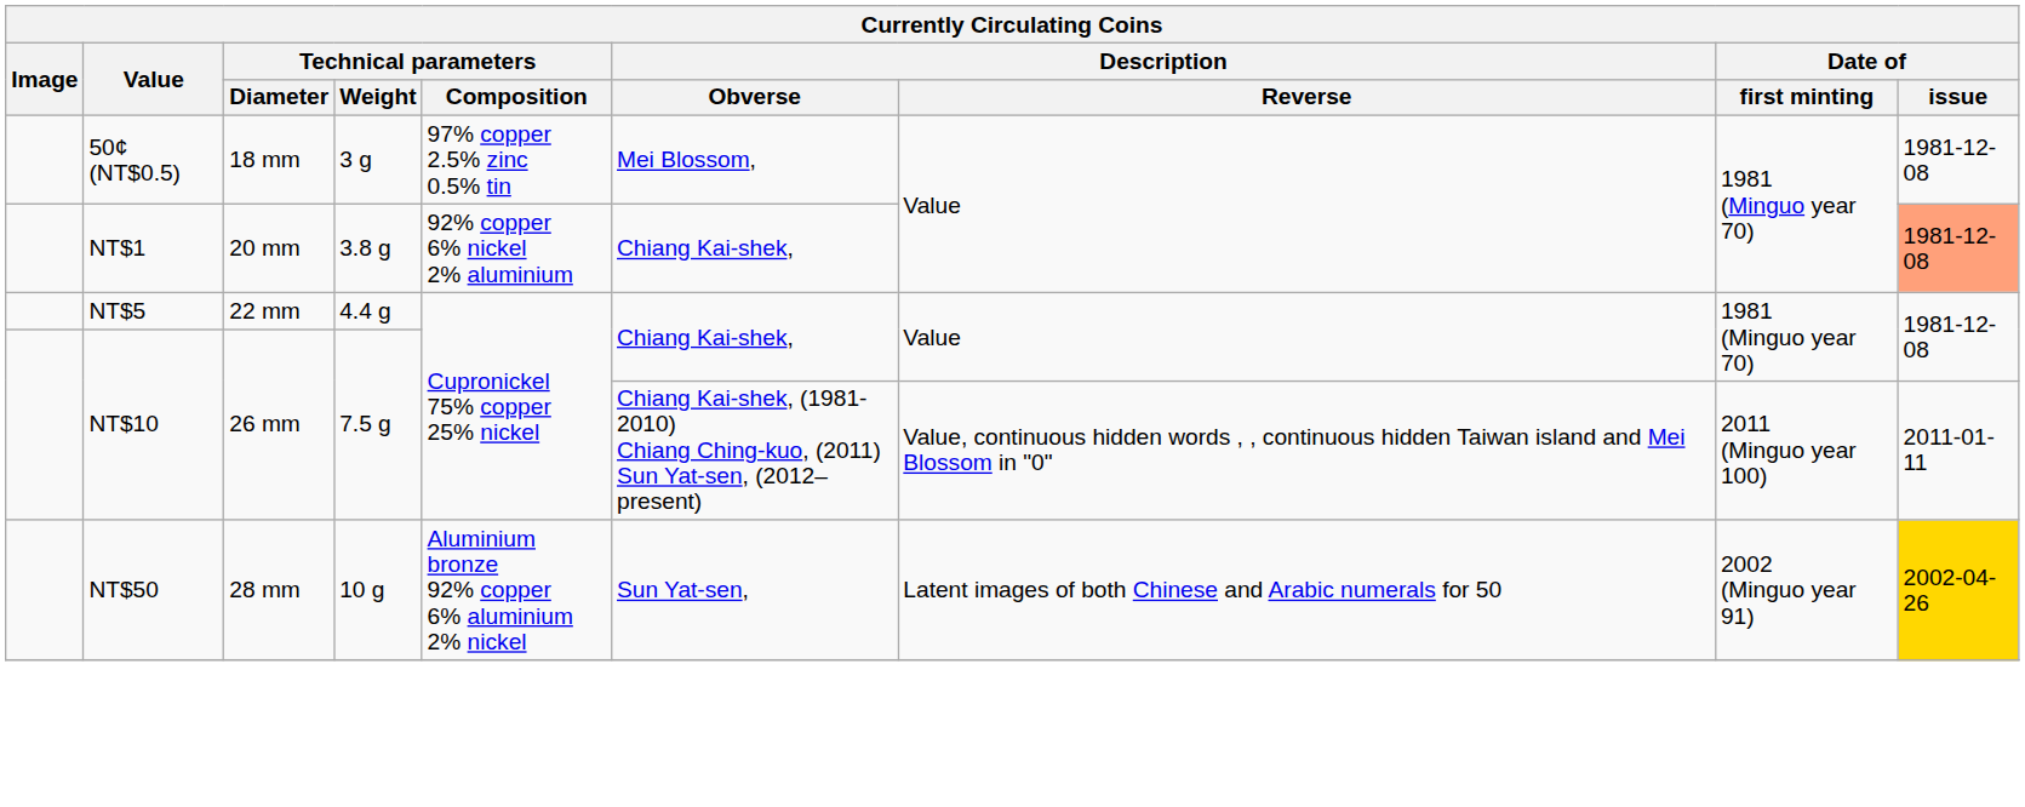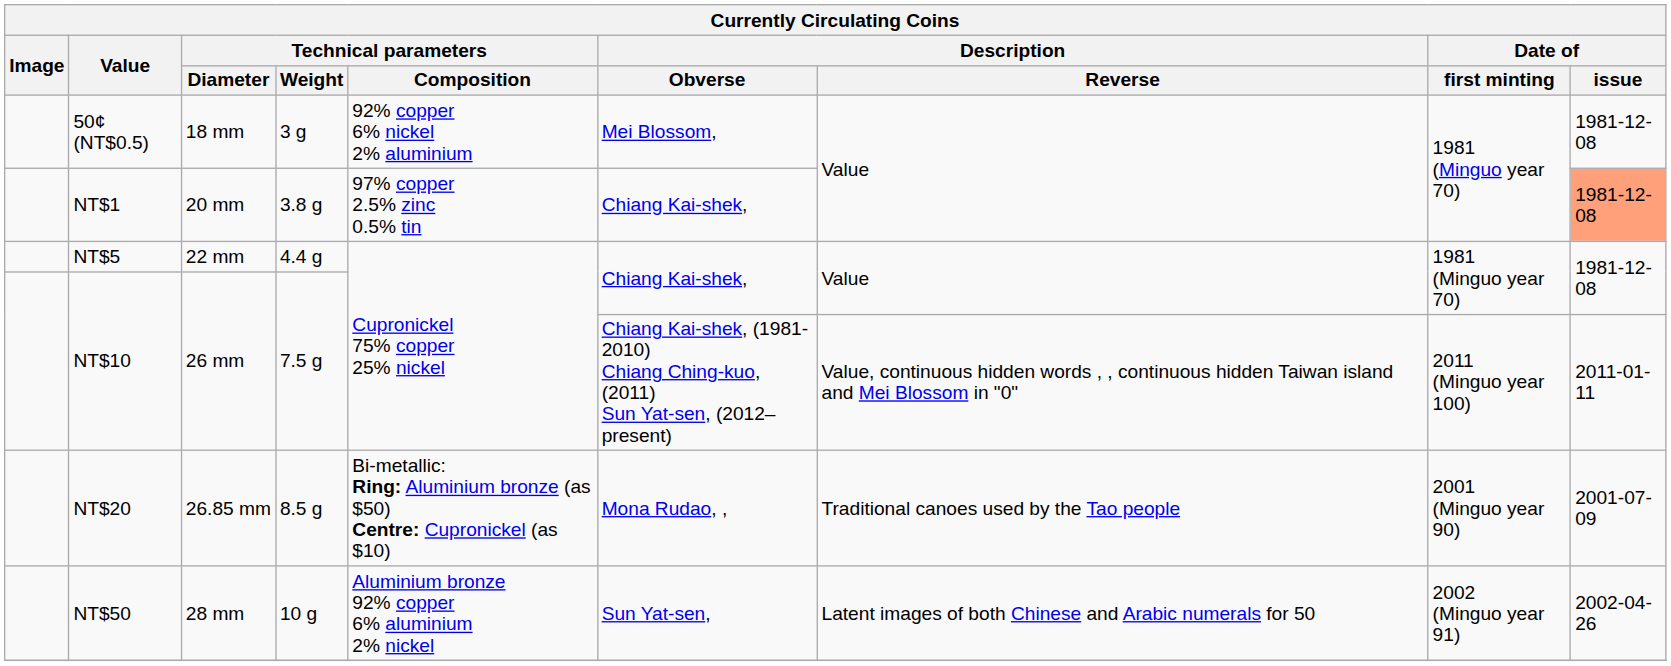50¢ (NT$0.5) | Technical parameters / Composition: 97% copper 2.5% zinc 0.5% tin -> 92% copper 6% nickel 2% aluminium
NT$1 | Technical parameters / Composition: 92% copper 6% nickel 2% aluminium -> 97% copper 2.5% zinc 0.5% tin
+ row: NT$20 | 26.85 mm | 8.5 g | Bi-metallic: Ring: Aluminium bronze (as $50) Centre: Cupronickel (as $10) | Mona Rudao, , | Traditional canoes used by the Tao people | 2001 (Minguo year 90) | 2001-07-09
NT$50 | Date of / issue: gold background -> no background
